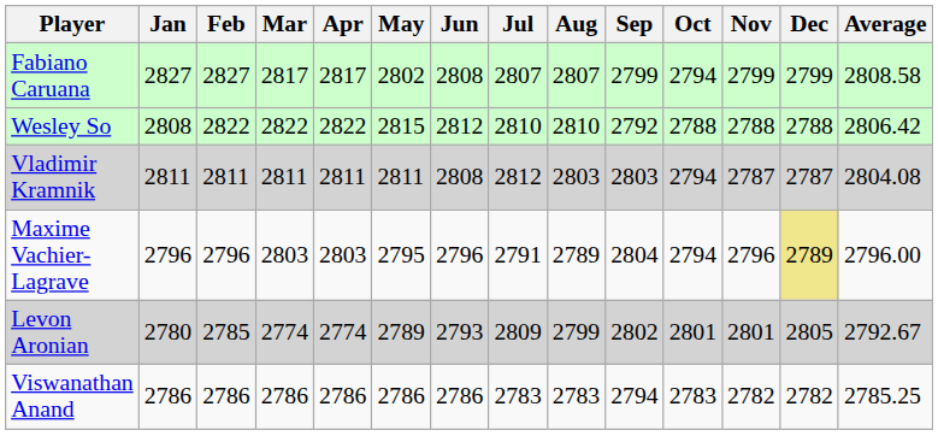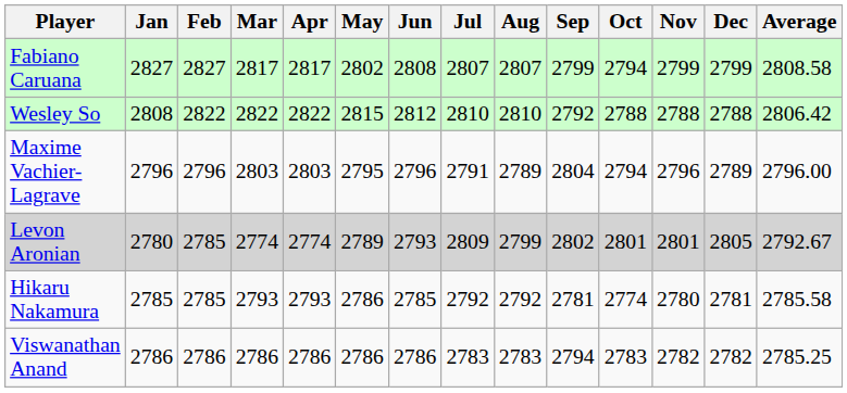- row: Vladimir Kramnik | 2811 | 2811 | 2811 | 2811 | 2811 | 2808 | 2812 | 2803 | 2803 | 2794 | 2787 | 2787 | 2804.08
Maxime Vachier-Lagrave | Dec: khaki background -> no background
+ row: Hikaru Nakamura | 2785 | 2785 | 2793 | 2793 | 2786 | 2785 | 2792 | 2792 | 2781 | 2774 | 2780 | 2781 | 2785.58
